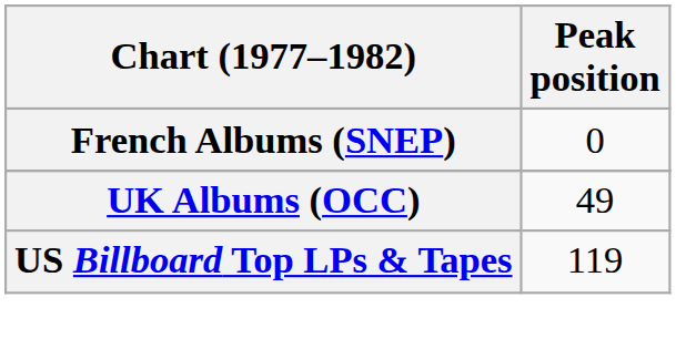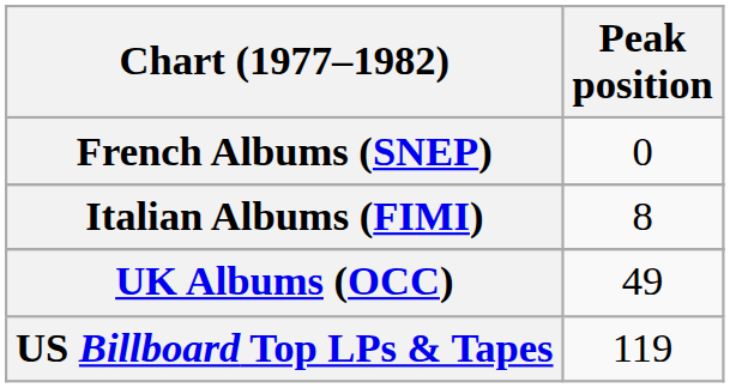+ row: Italian Albums (FIMI) | 8
